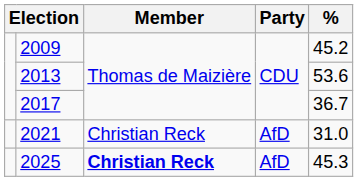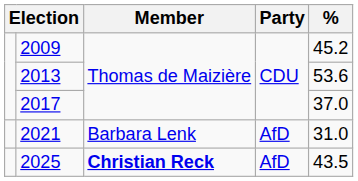2017 | %: 36.7 -> 37.0
2021 | Member: Christian Reck -> Barbara Lenk
2025 | %: 45.3 -> 43.5
